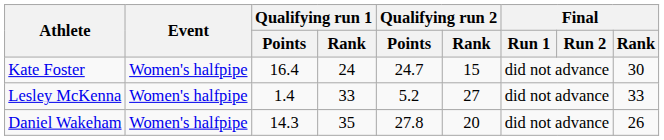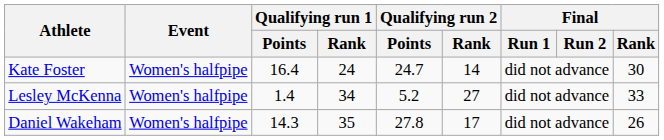Kate Foster | Qualifying run 2 / Rank: 15 -> 14
Lesley McKenna | Qualifying run 1 / Rank: 33 -> 34
Daniel Wakeham | Qualifying run 2 / Rank: 20 -> 17
